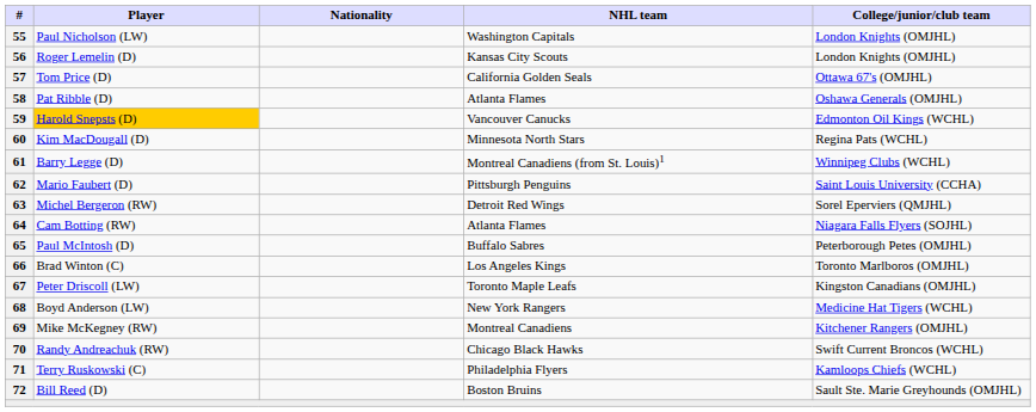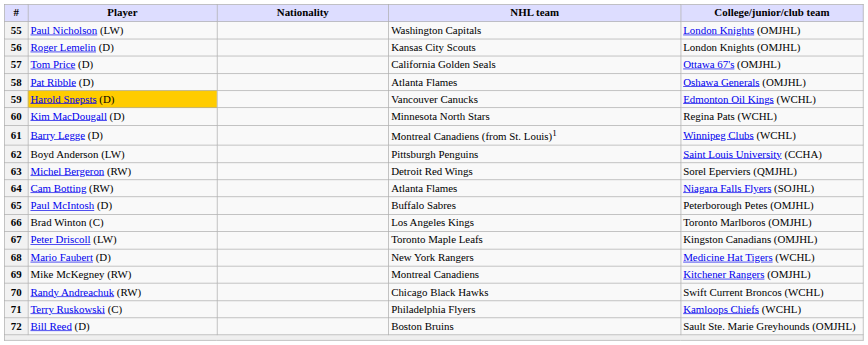62 | Player: Mario Faubert (D) -> Boyd Anderson (LW)
68 | Player: Boyd Anderson (LW) -> Mario Faubert (D)
